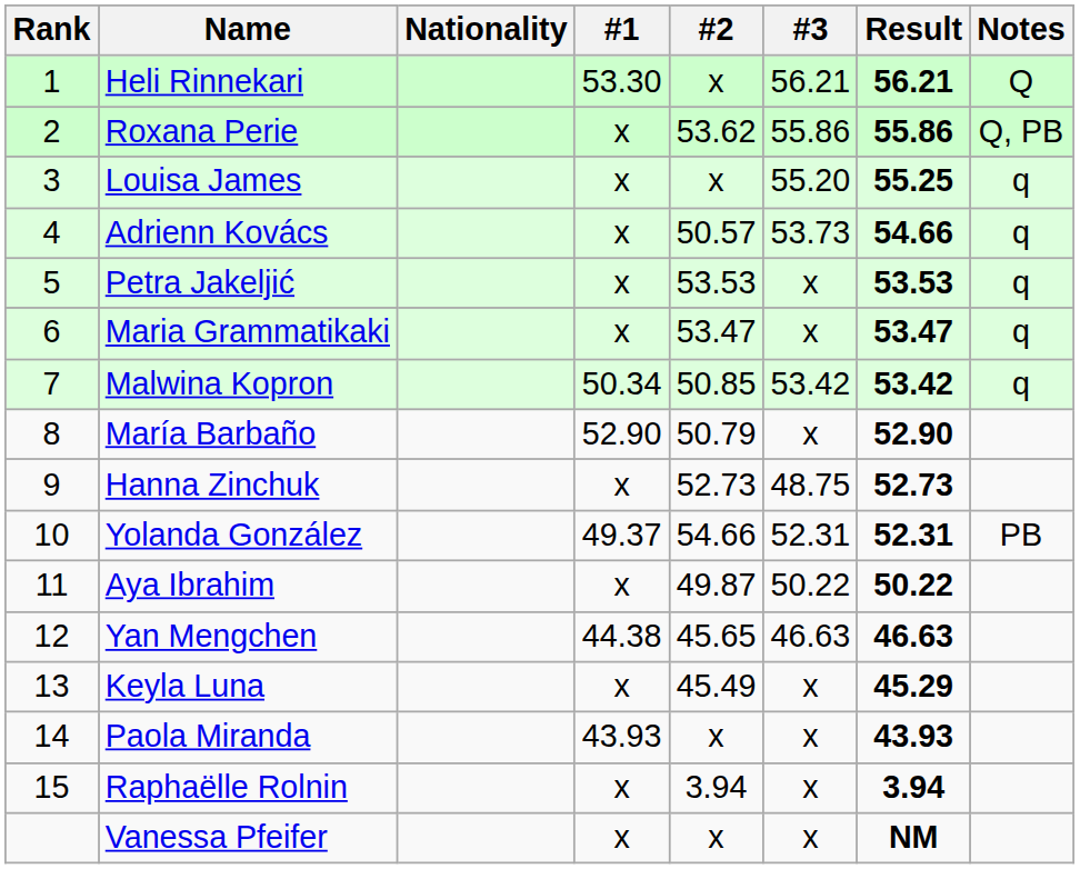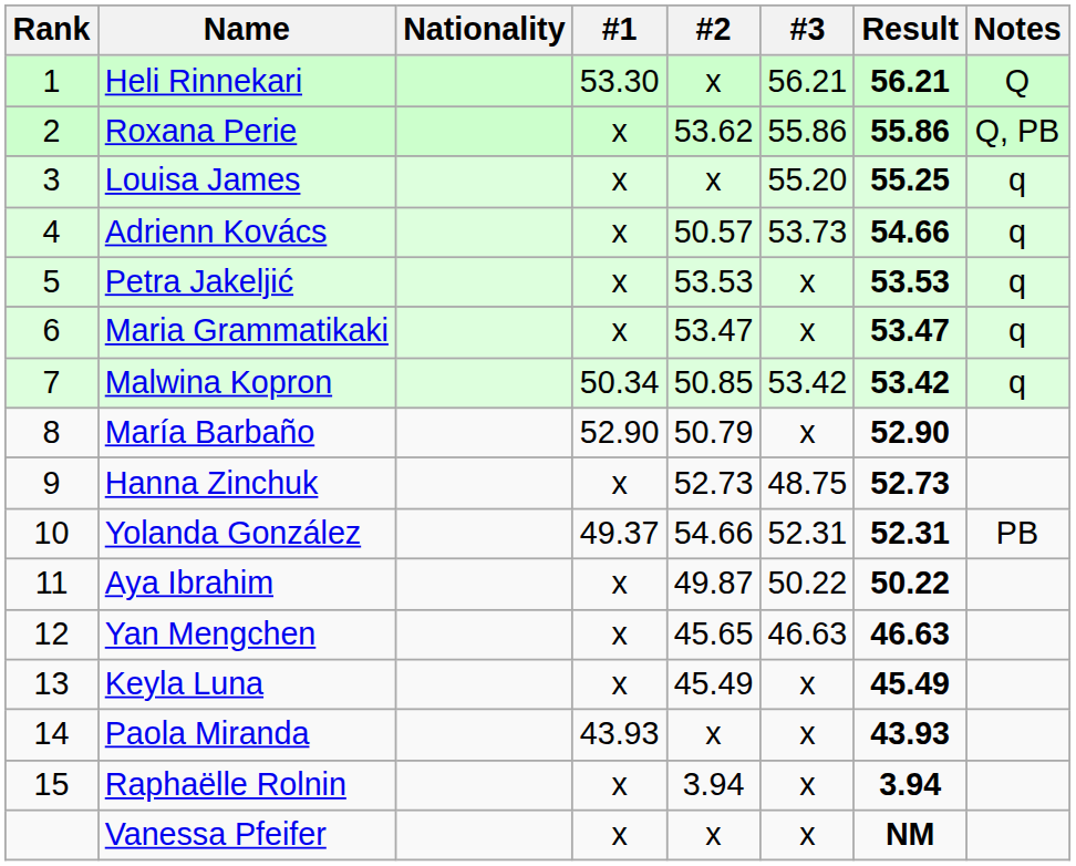Yan Mengchen | #1: 44.38 -> x
Keyla Luna | Result: 45.29 -> 45.49
